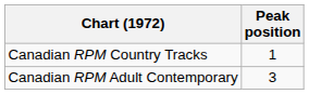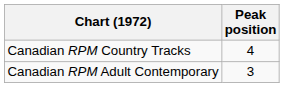Canadian RPM Country Tracks | Peak position: 1 -> 4
